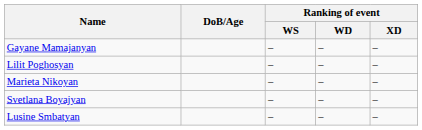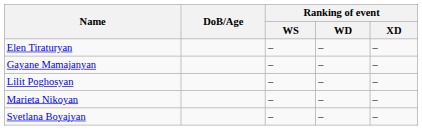+ row: Elen Tiraturyan | – | – | –
- row: Lusine Smbatyan | – | – | –
